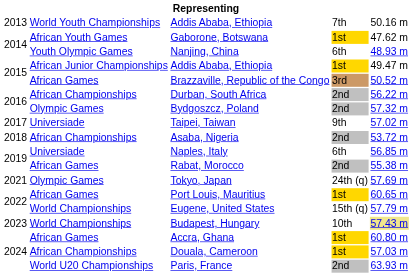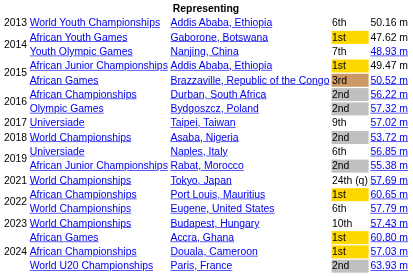2013 / Addis Ababa, Ethiopia | column 4: 7th -> 6th
Nanjing, China | column 4: 6th -> 7th
Asaba, Nigeria | column 2: African Championships -> World Championships
Rabat, Morocco | column 2: African Games -> African Junior Championships
Tokyo, Japan | column 2: Olympic Games -> World Championships
Port Louis, Mauritius | column 2: African Games -> African Championships
Eugene, United States | column 4: 15th (q) -> 6th
Budapest, Hungary | column 5: khaki background -> no background
